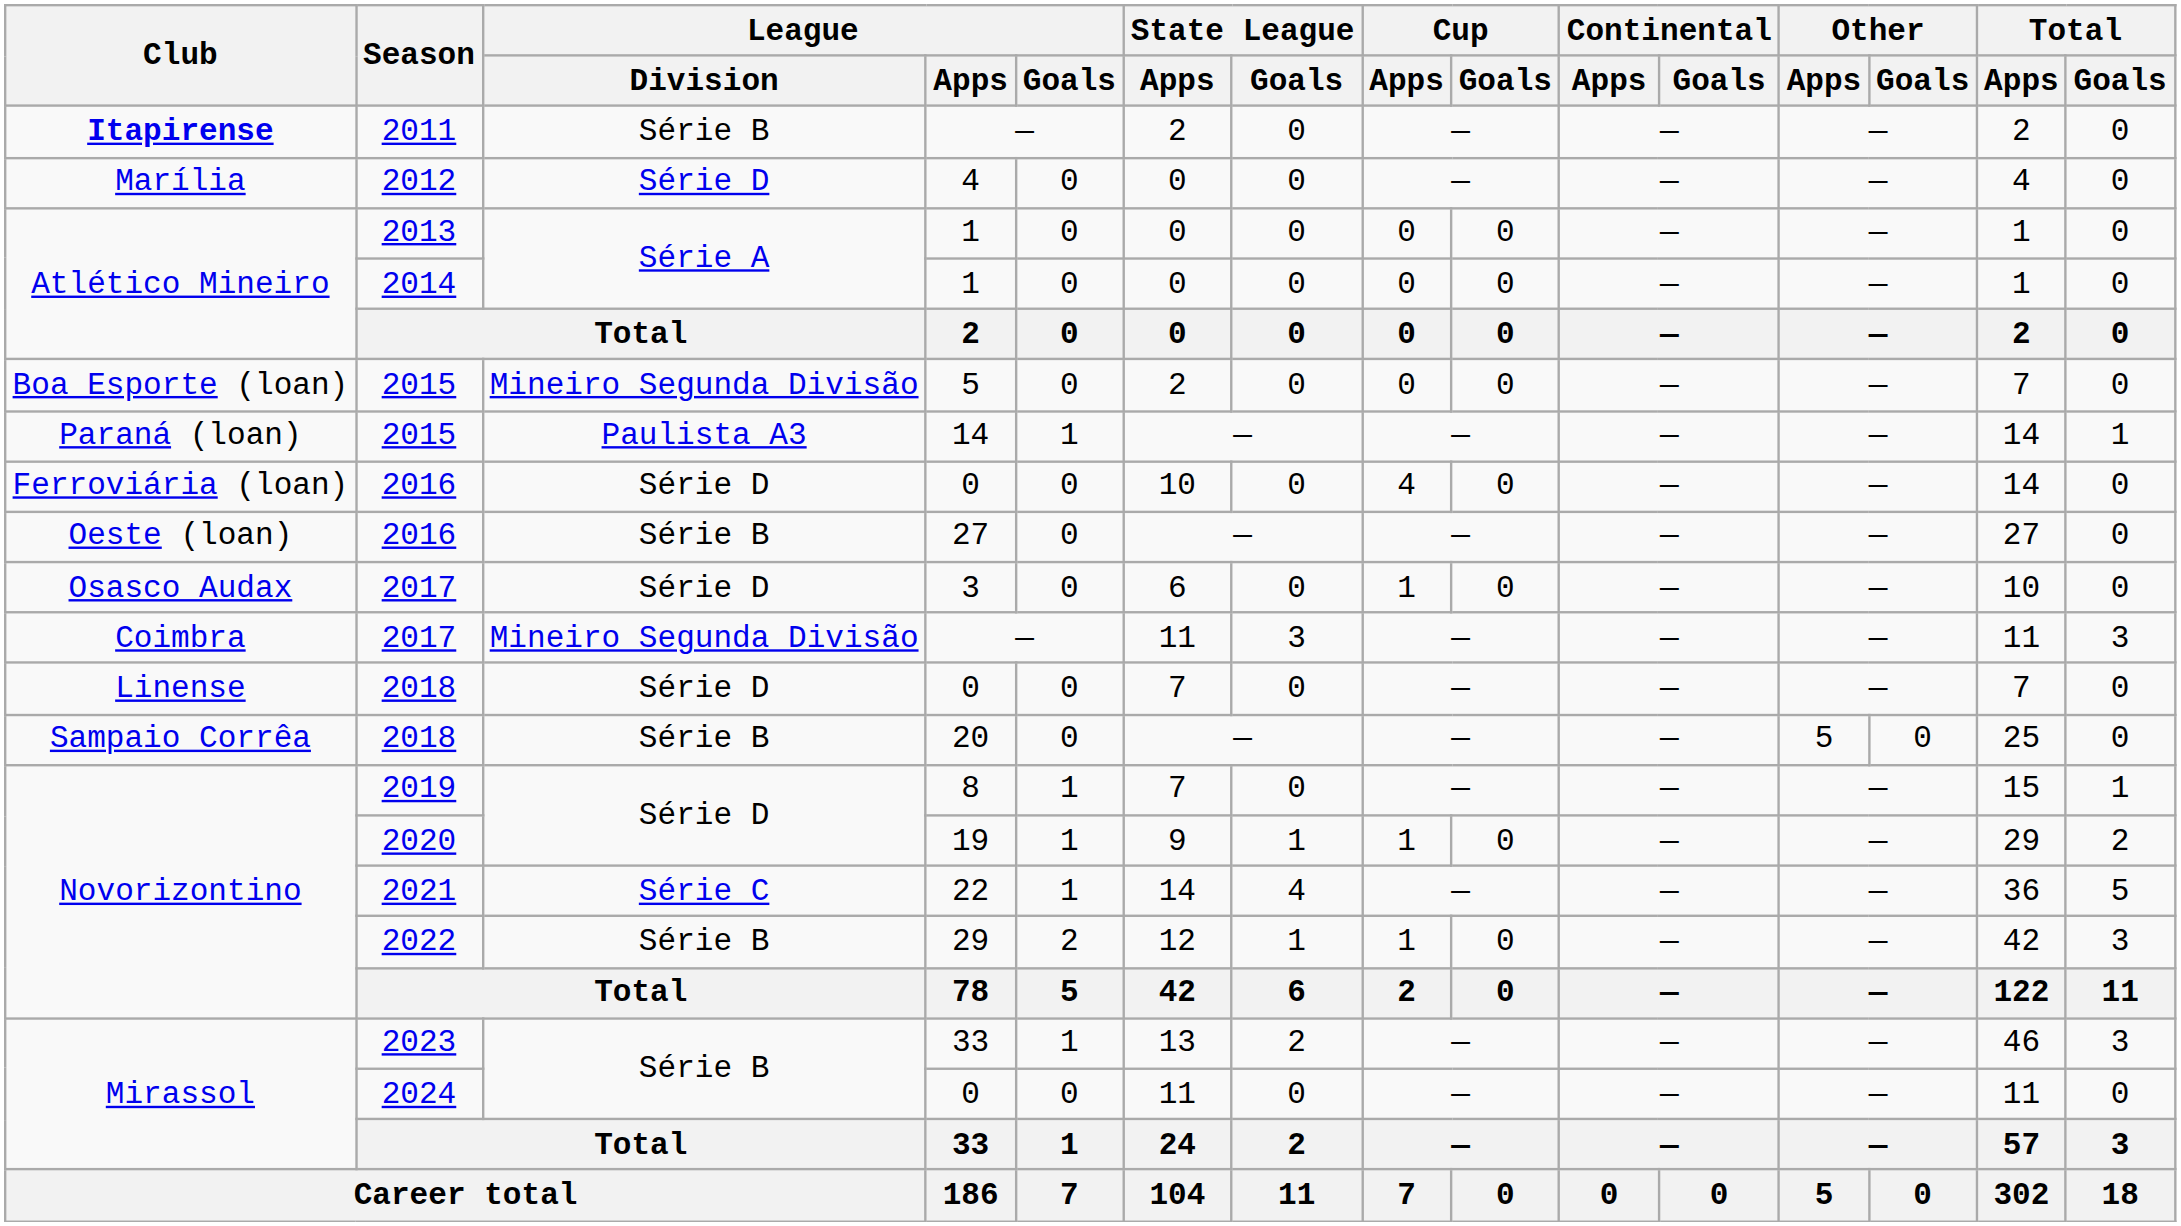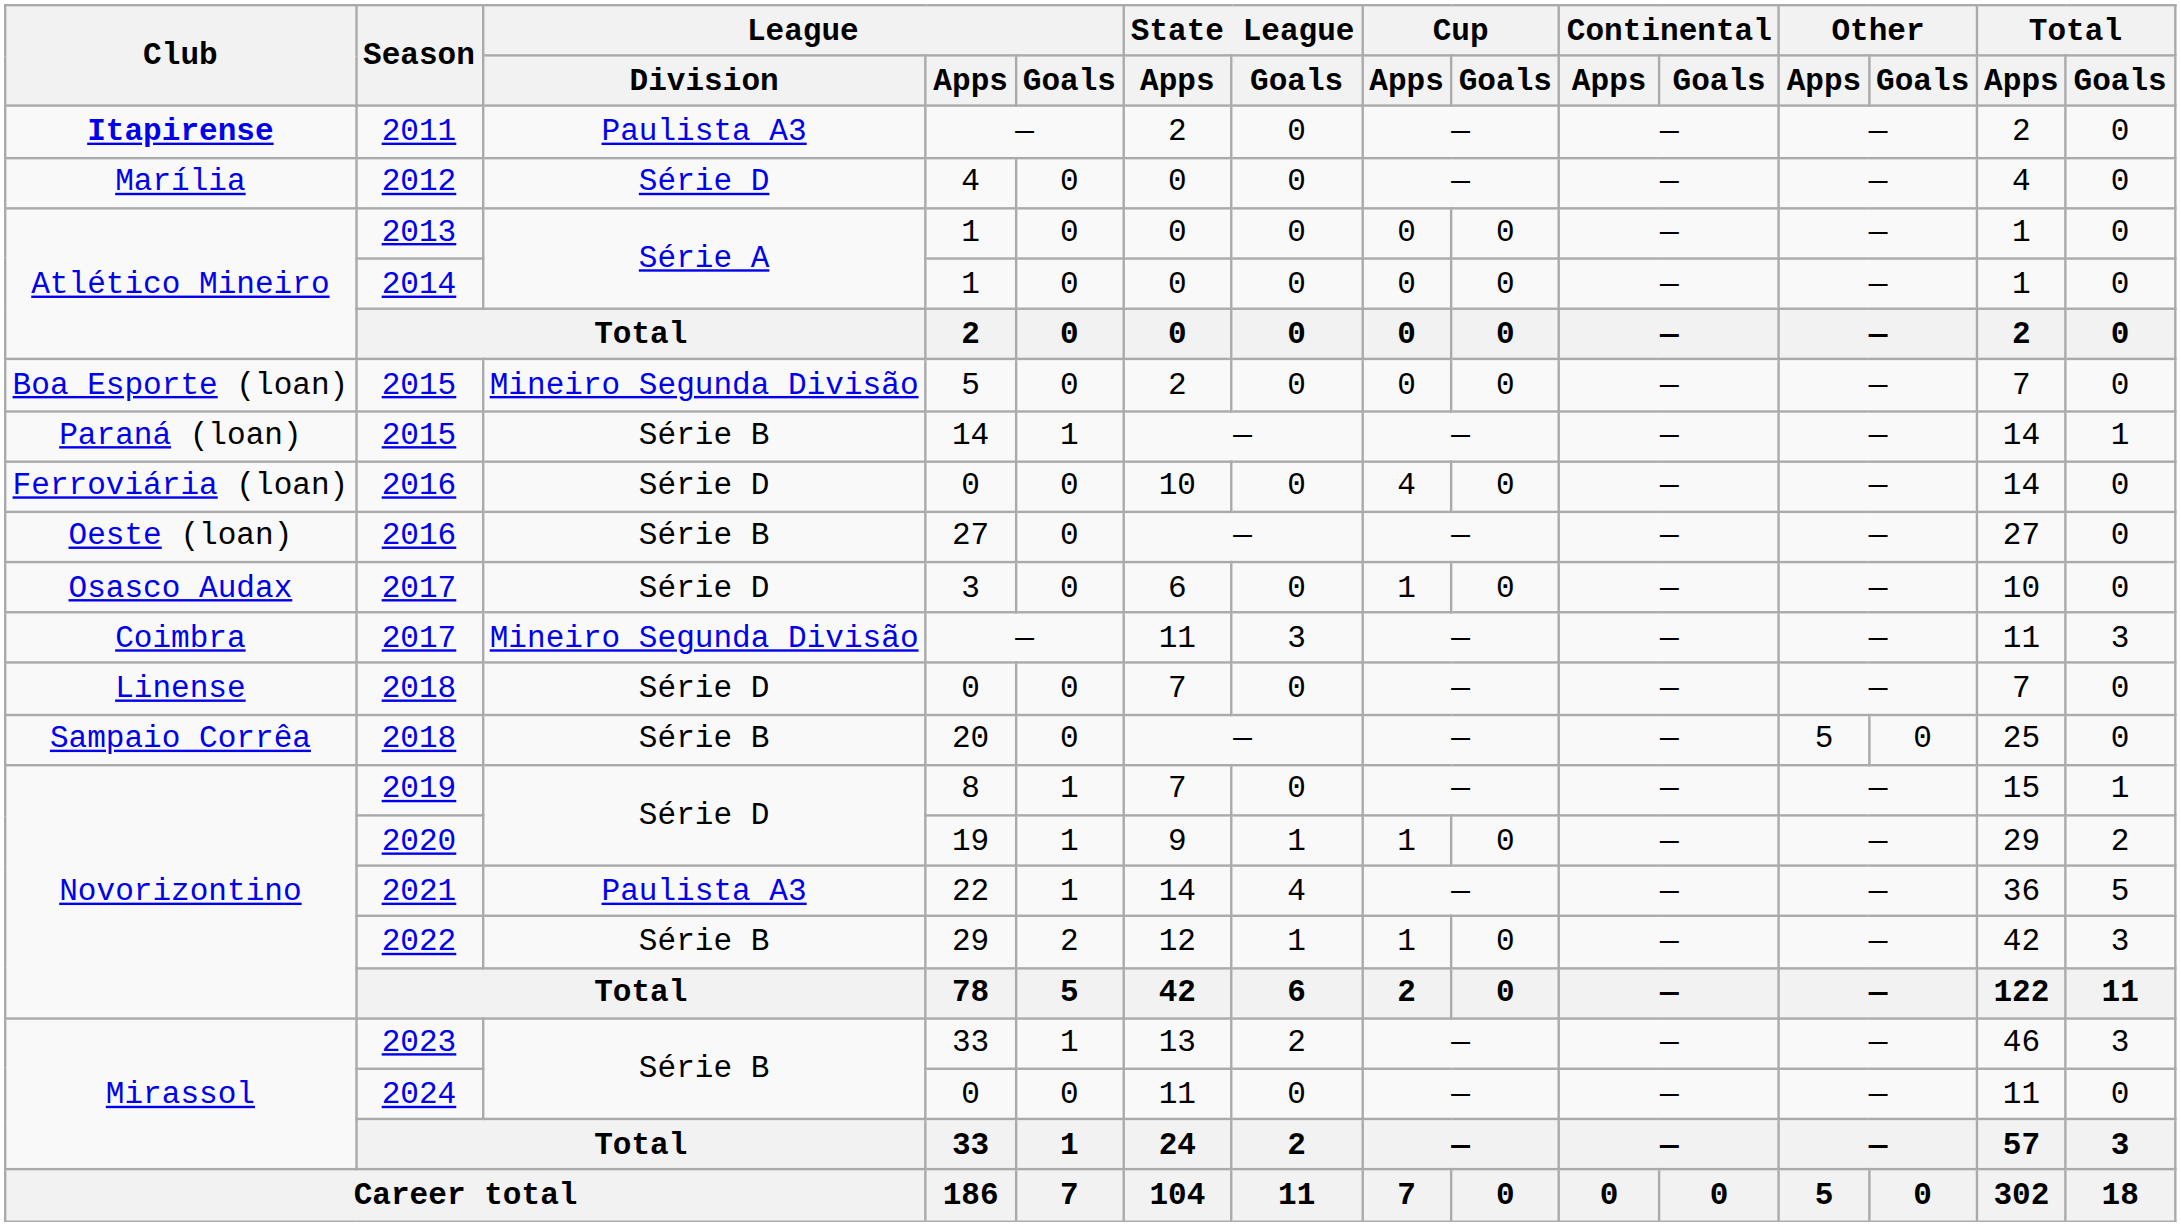2011 | League / Division: Série B -> Paulista A3
2015 / 14 | League / Division: Paulista A3 -> Série B
2021 | League / Division: Série C -> Paulista A3
